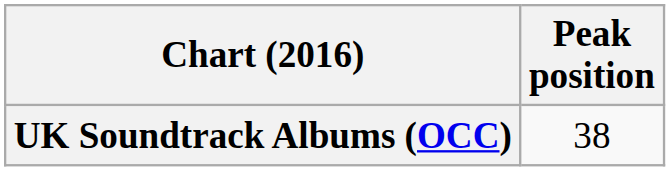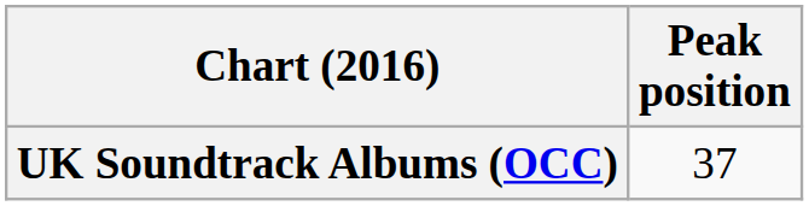UK Soundtrack Albums (OCC) | Peak position: 38 -> 37
